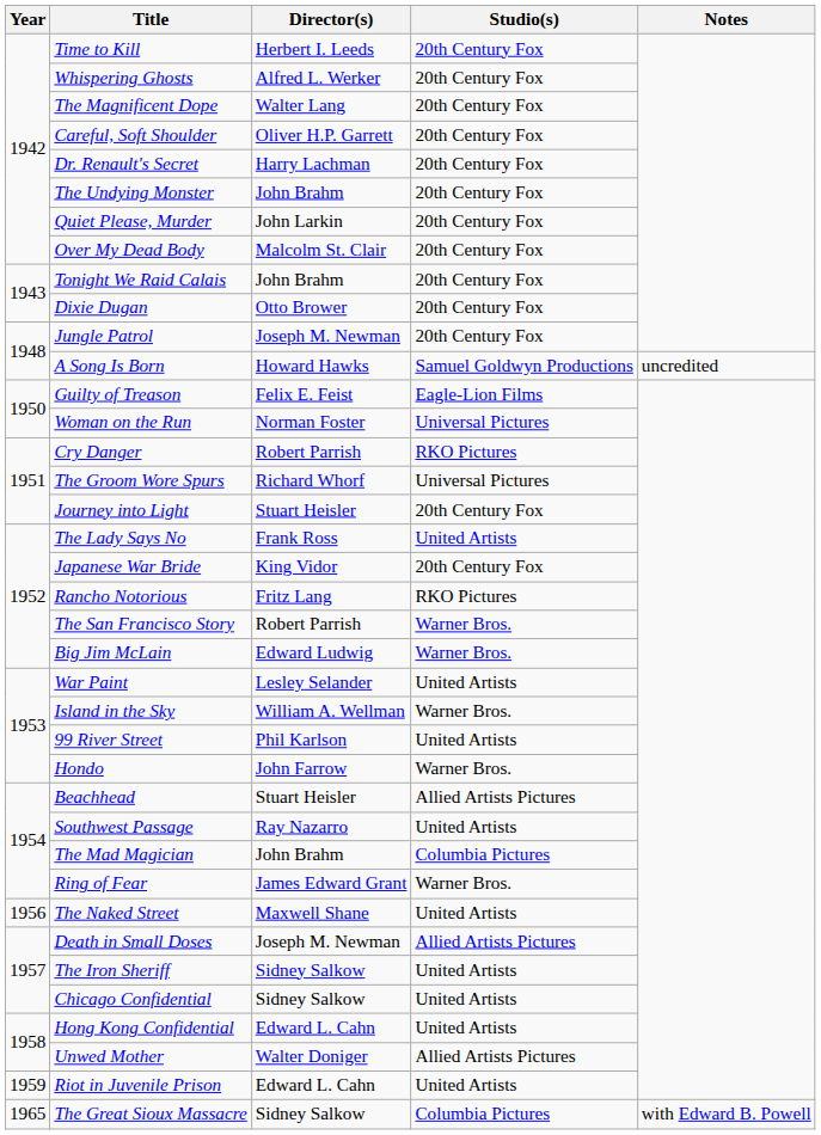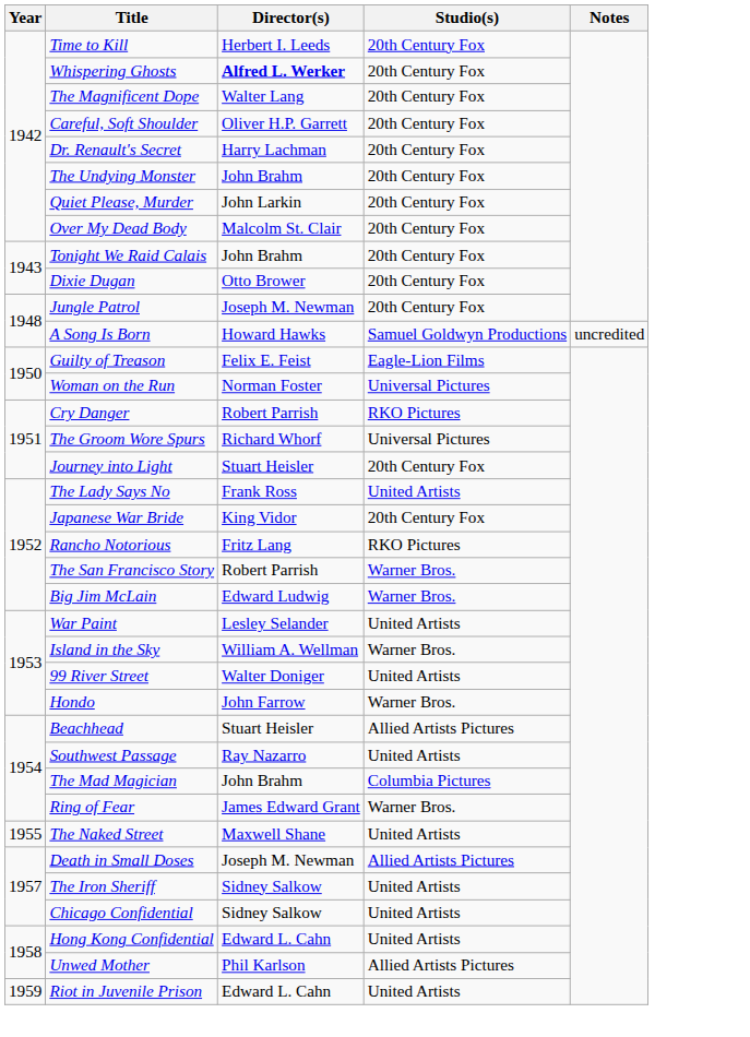Whispering Ghosts | Director(s): normal -> bold
99 River Street | Director(s): Phil Karlson -> Walter Doniger
The Naked Street | Year: 1956 -> 1955
Unwed Mother | Director(s): Walter Doniger -> Phil Karlson
- row: 1965 | The Great Sioux Massacre | Sidney Salkow | Columbia Pictures | with Edward B. Powell
